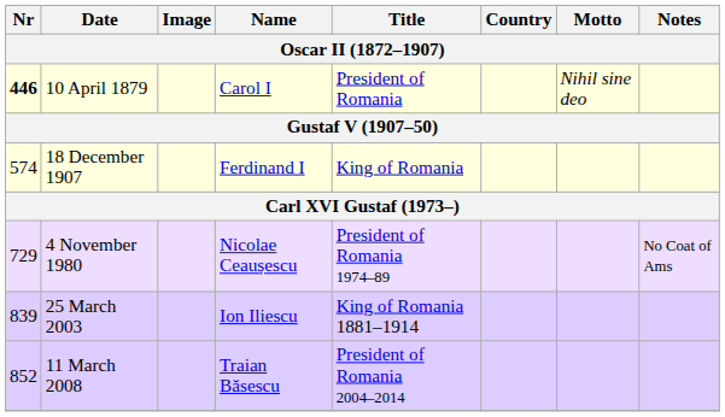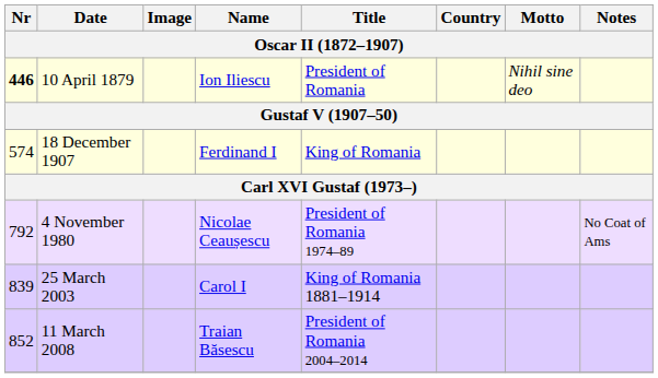10 April 1879 | Name: Carol I -> Ion Iliescu
4 November 1980 | Nr: 729 -> 792
25 March 2003 | Name: Ion Iliescu -> Carol I
